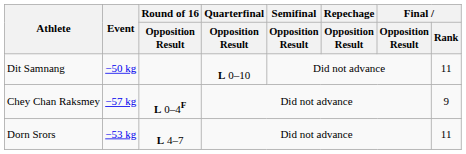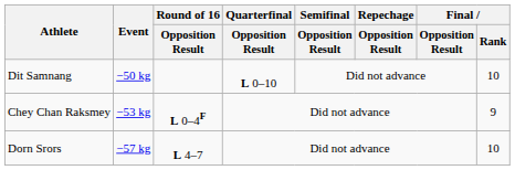Dit Samnang | Final / Rank: 11 -> 10
Chey Chan Raksmey | Event: −57 kg -> −53 kg
Dorn Srors | Event: −53 kg -> −57 kg
Dorn Srors | Final / Rank: 11 -> 10
